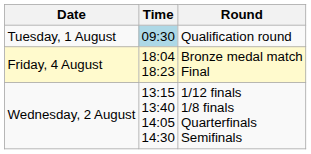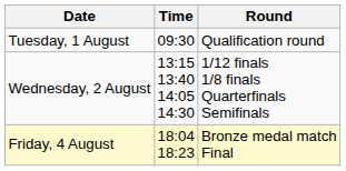Tuesday, 1 August | Time: lightblue background -> no background
rows swapped: Wednesday, 2 August <-> Friday, 4 August
